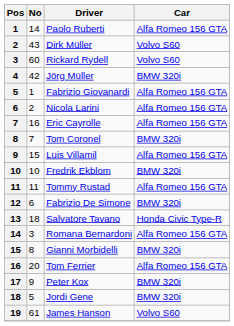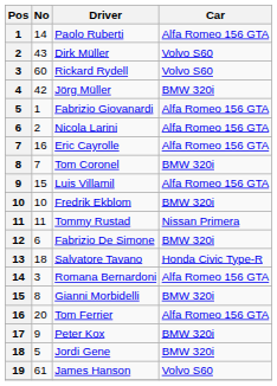Tommy Rustad | Car: Alfa Romeo 156 GTA -> Nissan Primera
